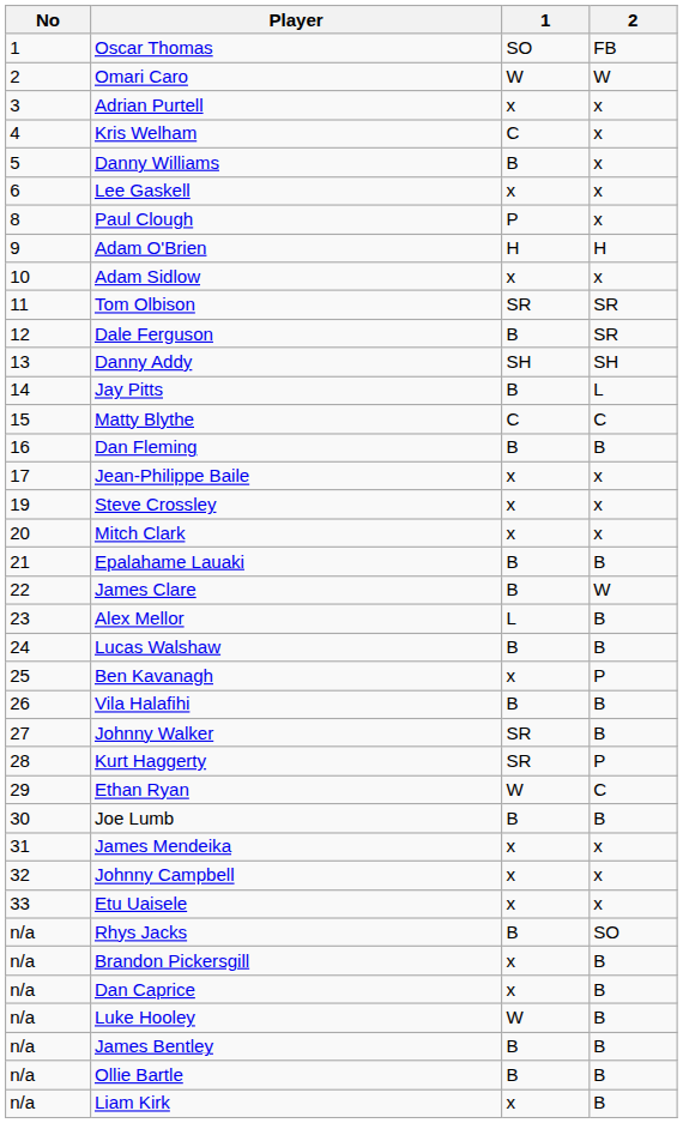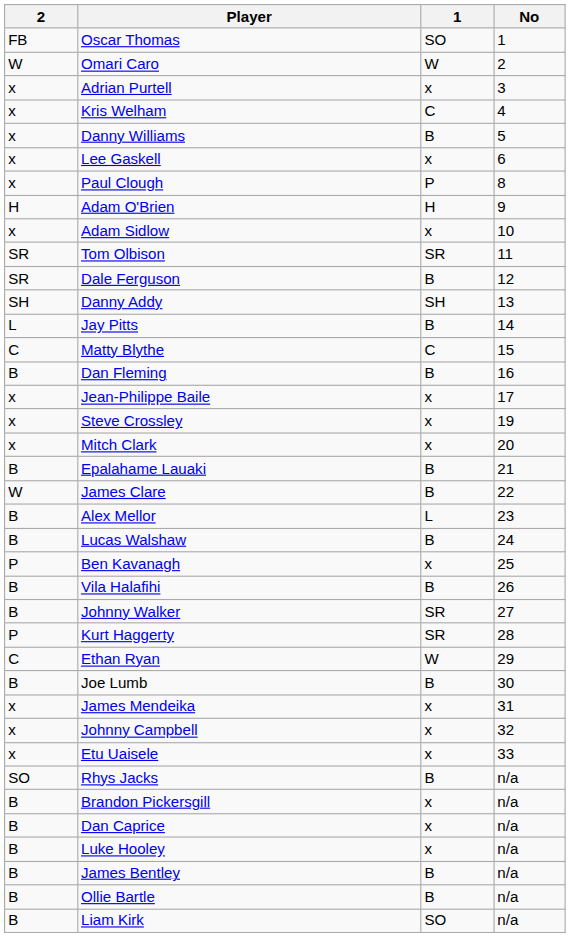columns swapped: No <-> 2
Luke Hooley | 1: W -> x
Liam Kirk | 1: x -> SO
